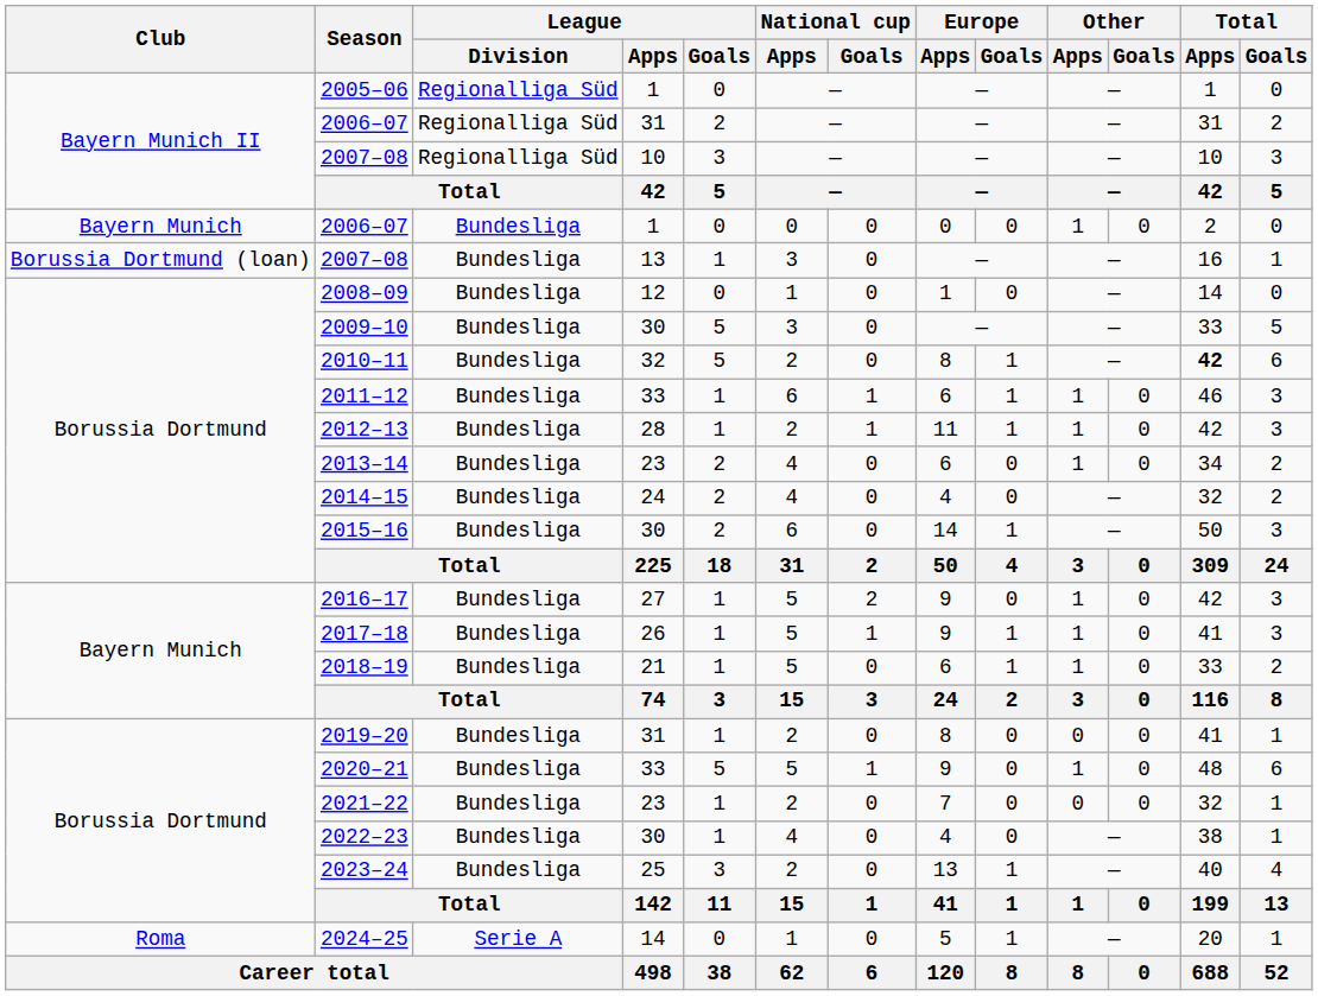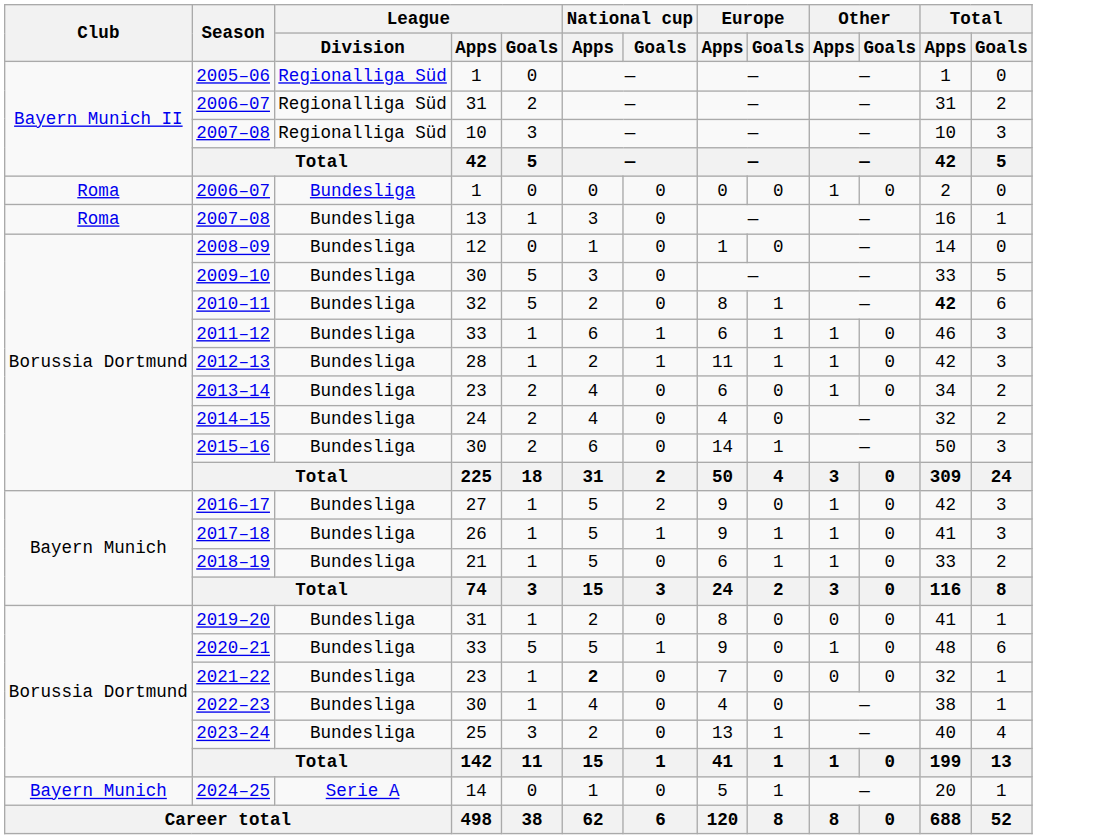2006–07 / 1 | Club: Bayern Munich -> Roma
2007–08 / 13 | Club: Borussia Dortmund (loan) -> Roma
2021–22 | National cup / Apps: normal -> bold
2024–25 | Club: Roma -> Bayern Munich
